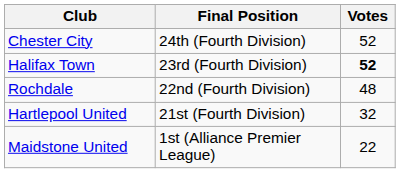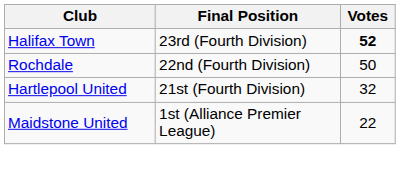- row: Chester City | 24th (Fourth Division) | 52
Rochdale | Votes: 48 -> 50
